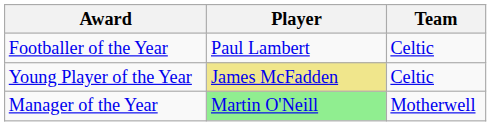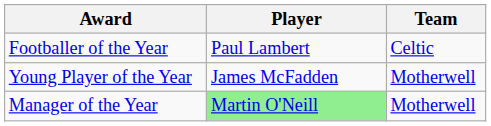Young Player of the Year | Player: khaki background -> no background
Young Player of the Year | Team: Celtic -> Motherwell
